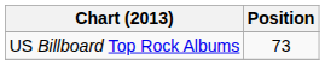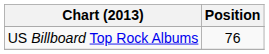US Billboard Top Rock Albums | Position: 73 -> 76
